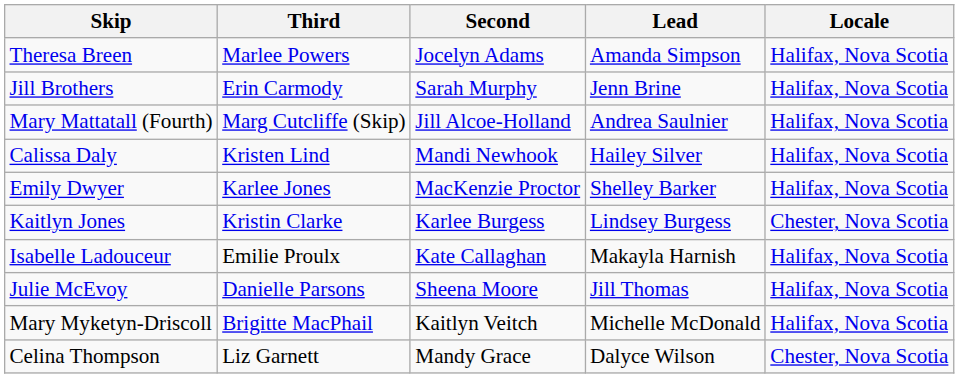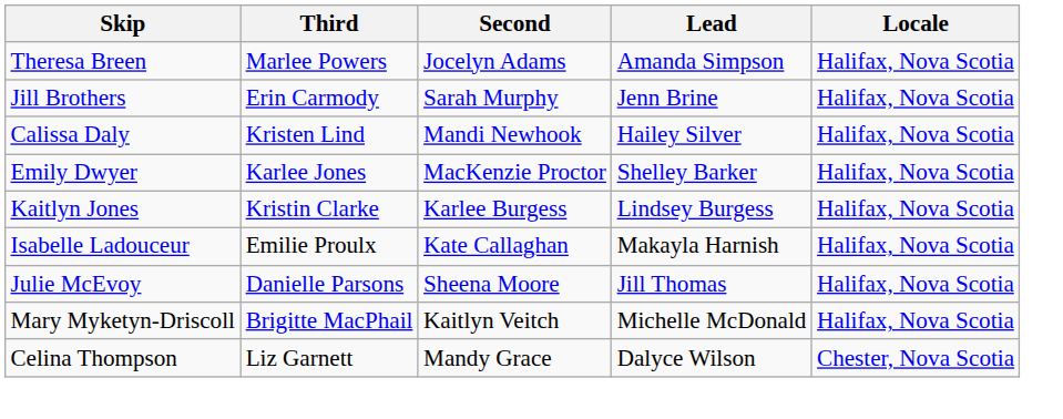- row: Mary Mattatall (Fourth) | Marg Cutcliffe (Skip) | Jill Alcoe-Holland | Andrea Saulnier | Halifax, Nova Scotia
Kaitlyn Jones | Locale: Chester, Nova Scotia -> Halifax, Nova Scotia
